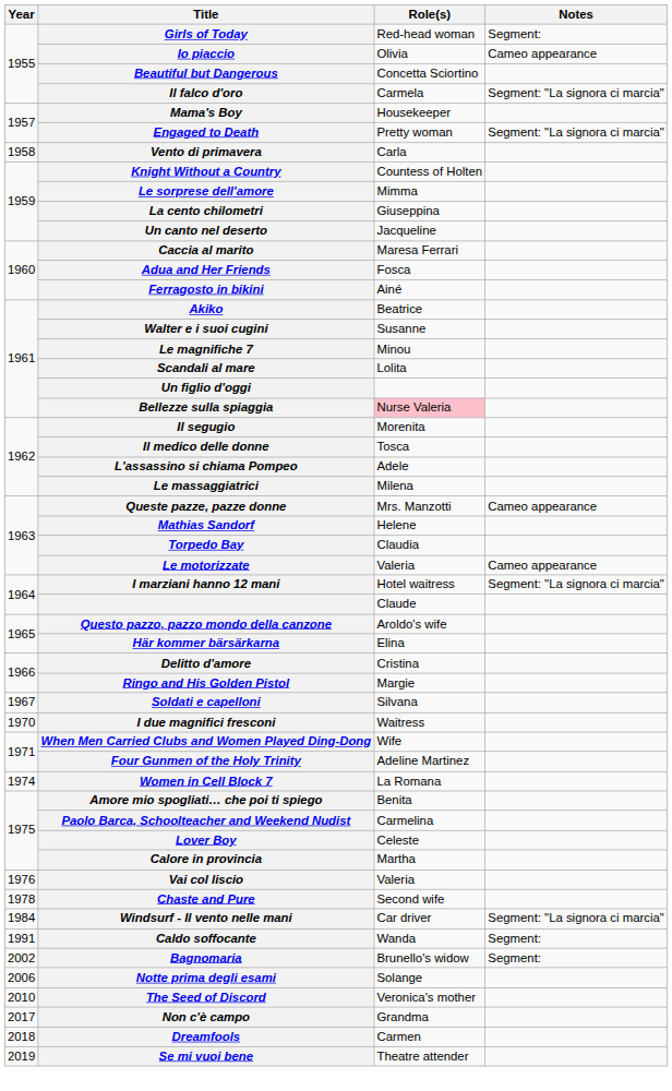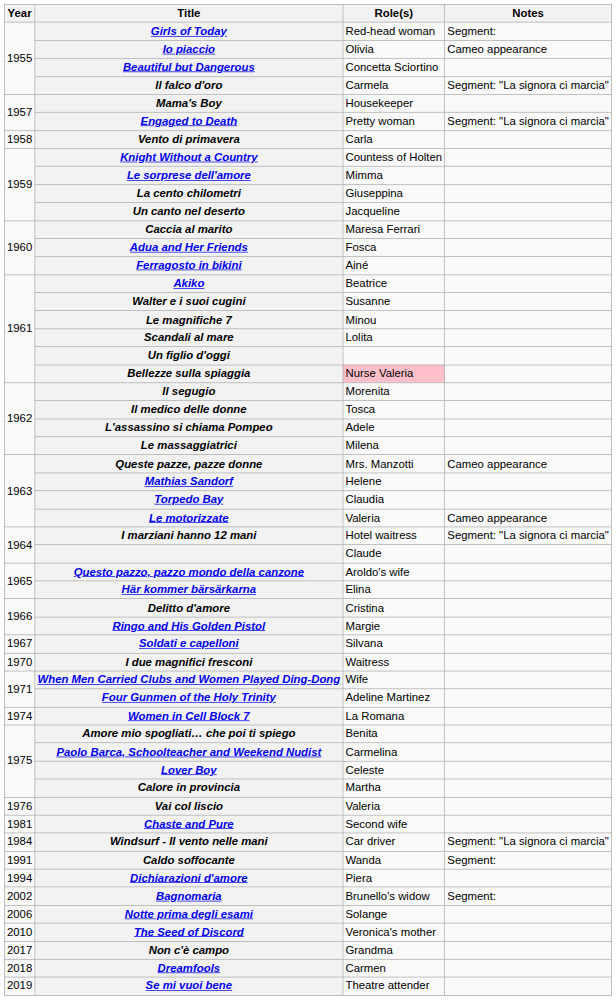Chaste and Pure | Year: 1978 -> 1981
+ row: 1994 | Dichiarazioni d'amore | Piera
